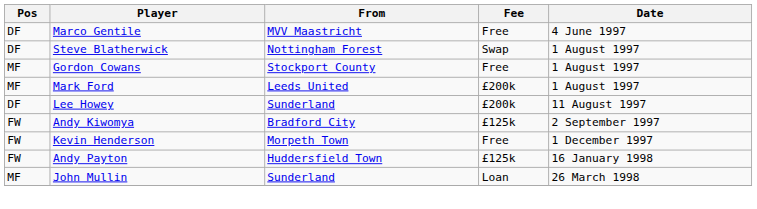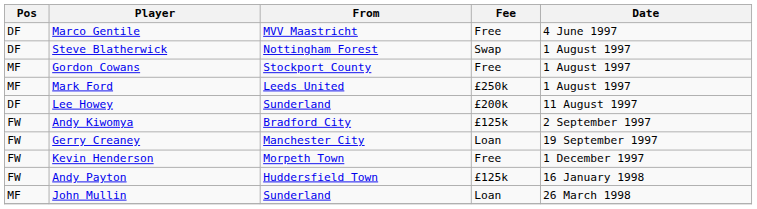Mark Ford | Fee: £200k -> £250k
+ row: FW | Gerry Creaney | Manchester City | Loan | 19 September 1997
